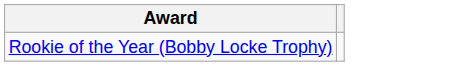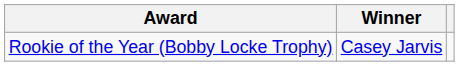+ column: Winner | Casey Jarvis
